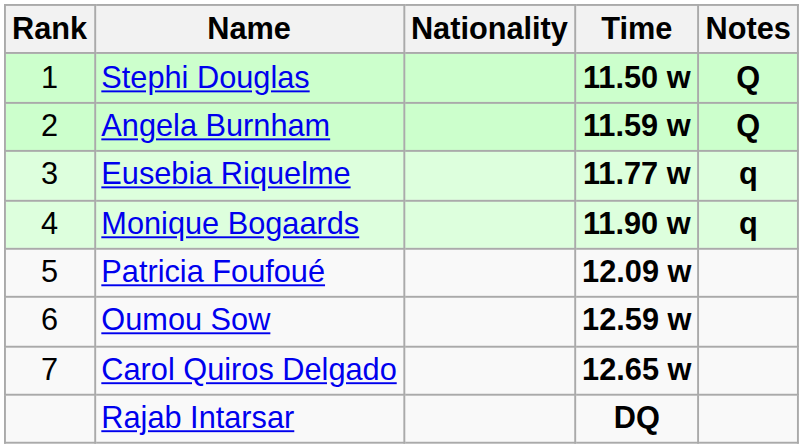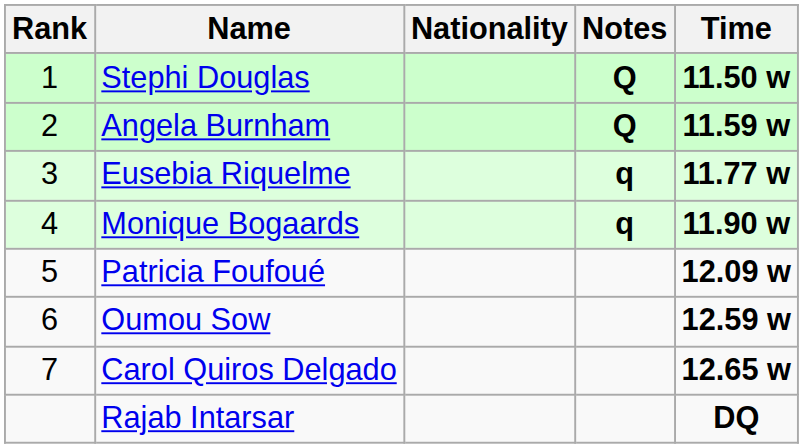columns swapped: Time <-> Notes
